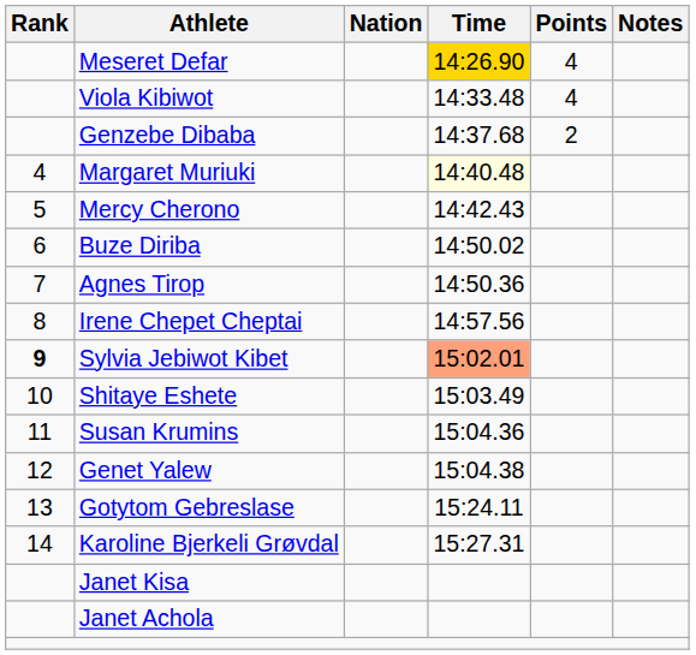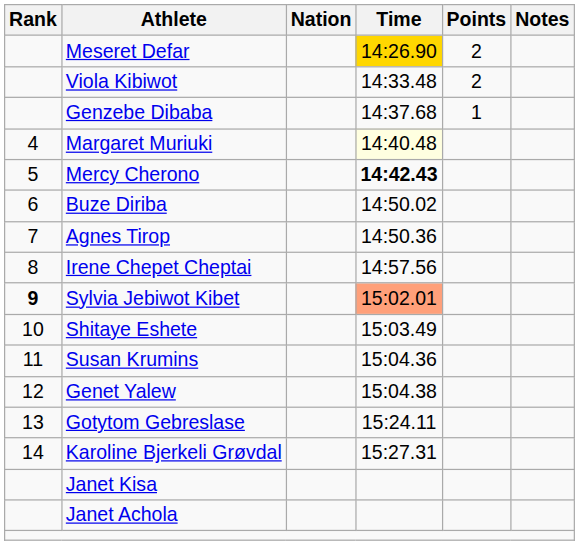Meseret Defar | Points: 4 -> 2
Viola Kibiwot | Points: 4 -> 2
Genzebe Dibaba | Points: 2 -> 1
Mercy Cherono | Time: normal -> bold
